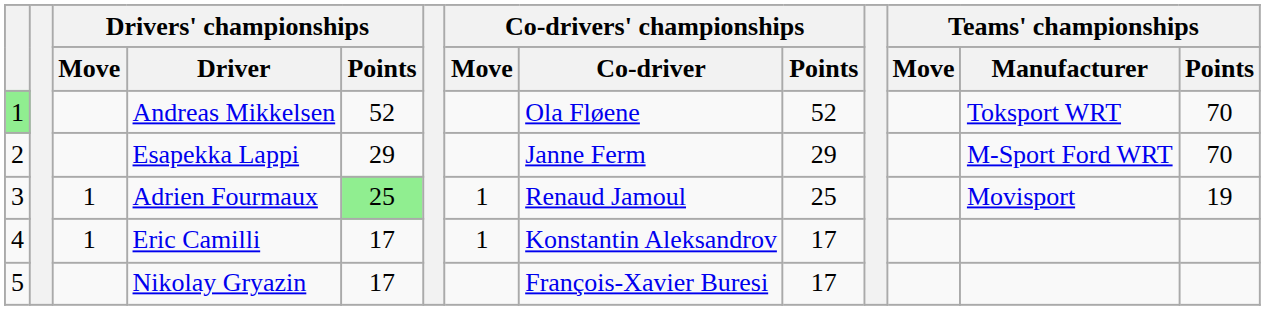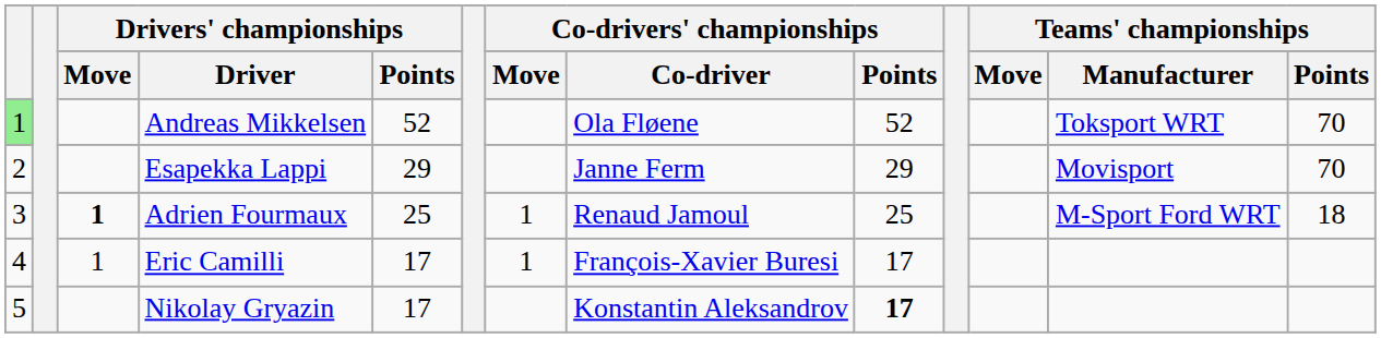Esapekka Lappi | Teams' championships / Manufacturer: M-Sport Ford WRT -> Movisport
Adrien Fourmaux | Drivers' championships / Move: normal -> bold
Adrien Fourmaux | Drivers' championships / Points: lightgreen background -> no background
Adrien Fourmaux | Teams' championships / Manufacturer: Movisport -> M-Sport Ford WRT
Adrien Fourmaux | Teams' championships / Points: 19 -> 18
Eric Camilli | Co-drivers' championships / Co-driver: Konstantin Aleksandrov -> François-Xavier Buresi
Nikolay Gryazin | Co-drivers' championships / Co-driver: François-Xavier Buresi -> Konstantin Aleksandrov
Nikolay Gryazin | Co-drivers' championships / Points: normal -> bold
